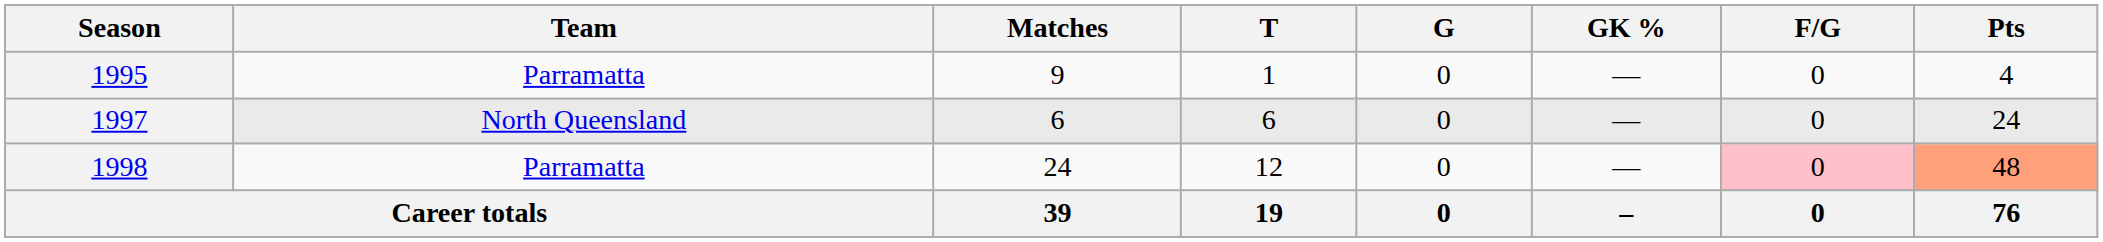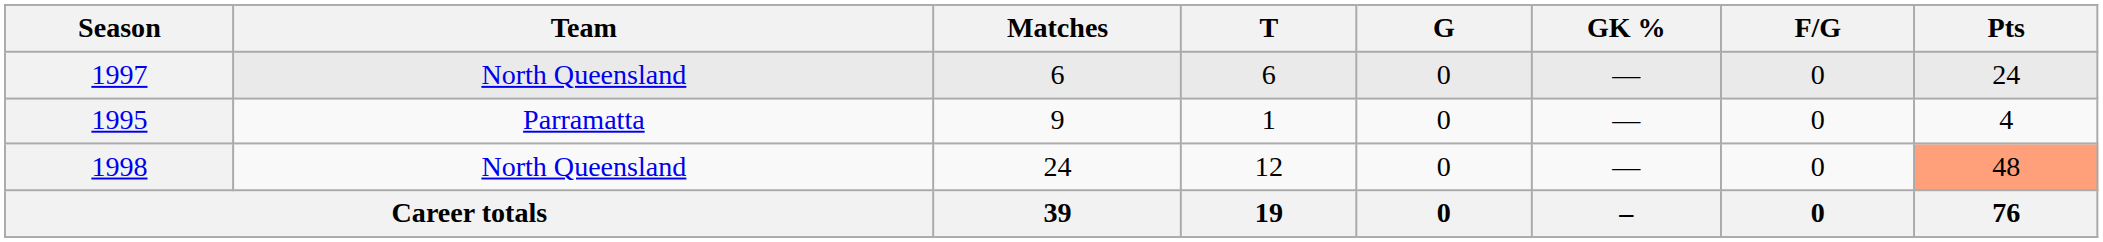rows swapped: 1995 <-> 1997
1998 | Team: Parramatta -> North Queensland
1998 | F/G: pink background -> no background
